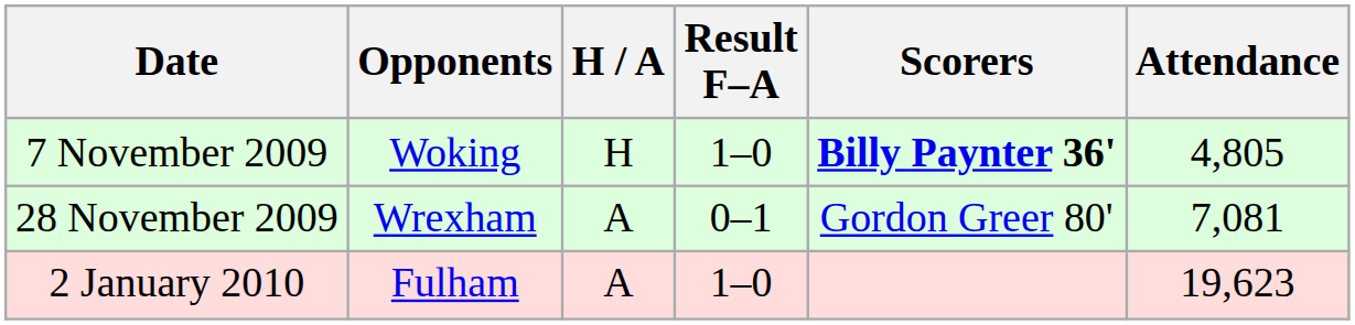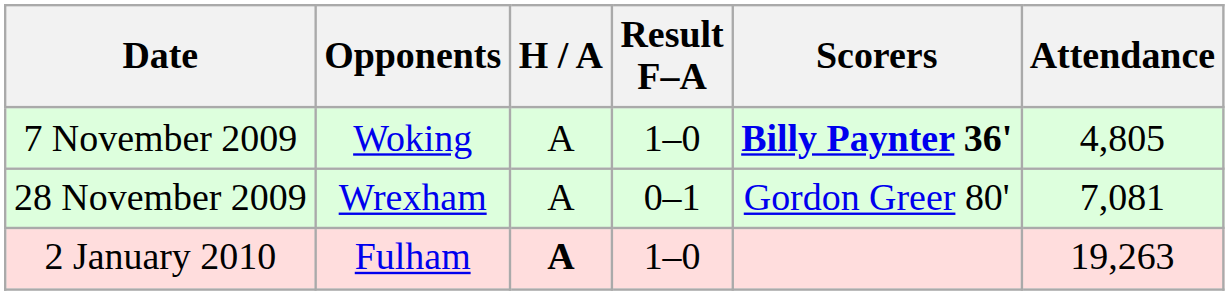7 November 2009 | H / A: H -> A
2 January 2010 | H / A: normal -> bold
2 January 2010 | Attendance: 19,623 -> 19,263
